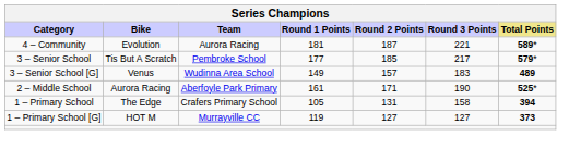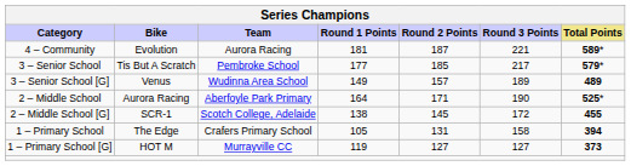3 – Senior School [G] | Round 3 Points: 183 -> 189
2 – Middle School | Round 1 Points: 161 -> 164
+ row: 2 – Middle School [G] | SCR-1 | Scotch College, Adelaide | 138 | 145 | 172 | 455
